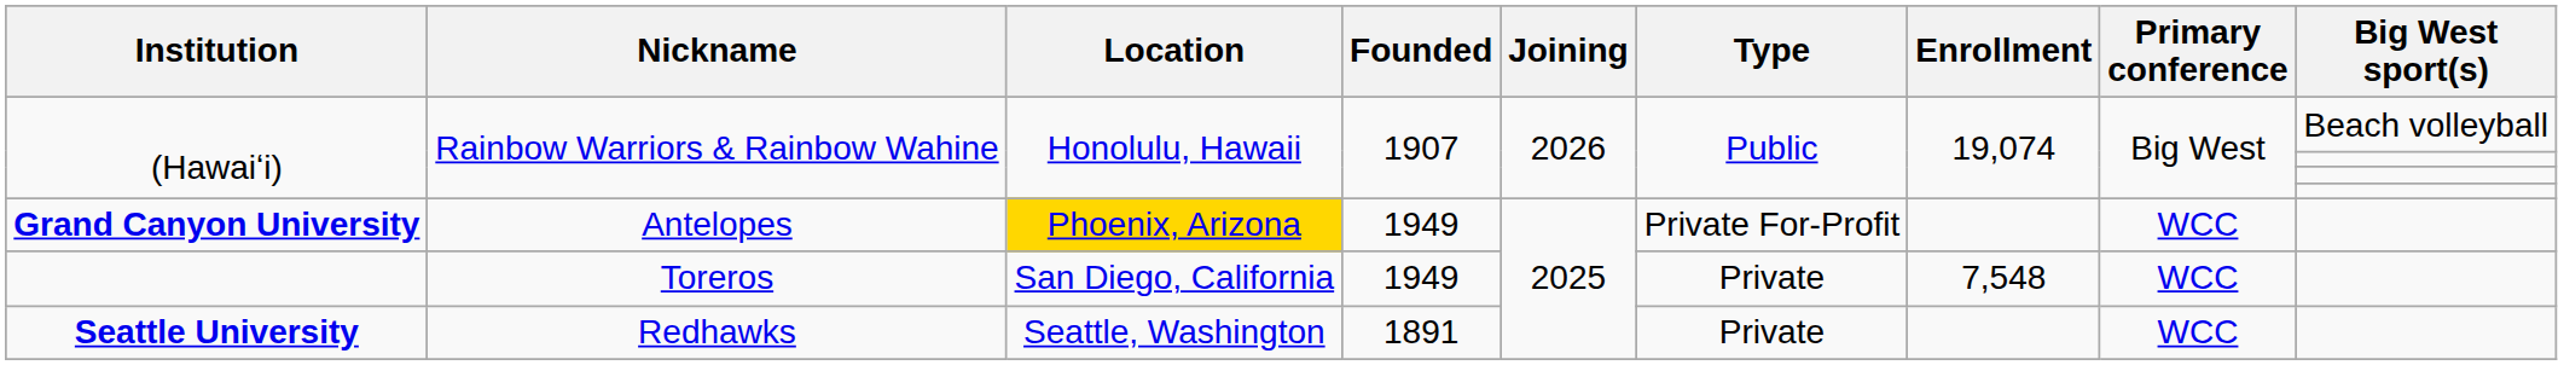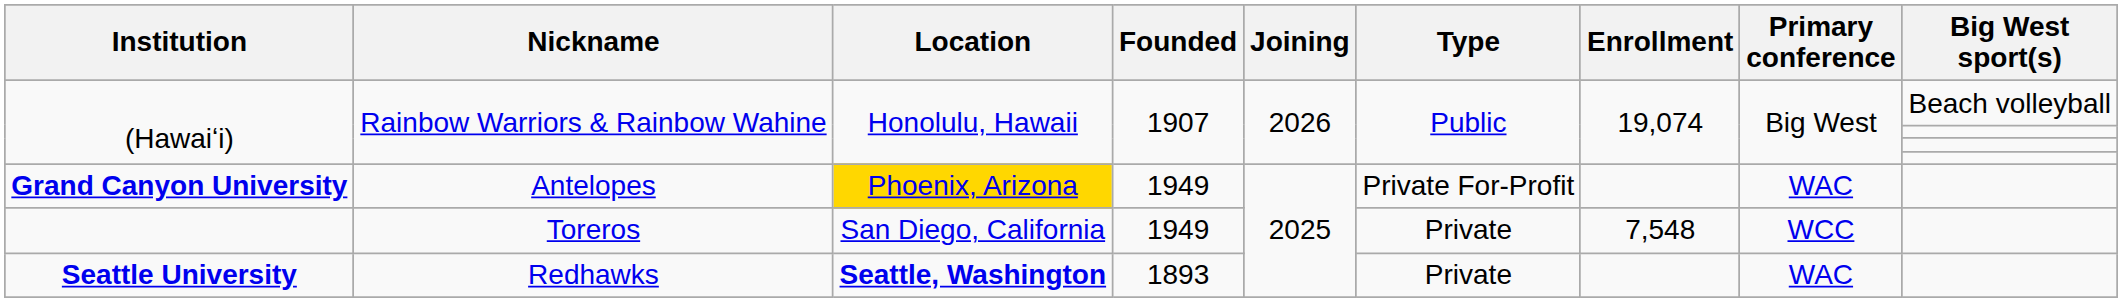Grand Canyon University | Primary conference: WCC -> WAC
Seattle University | Location: normal -> bold
Seattle University | Founded: 1891 -> 1893
Seattle University | Primary conference: WCC -> WAC
